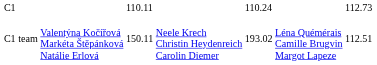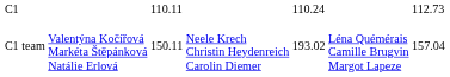C1 team | column 7: 112.51 -> 157.04
